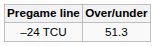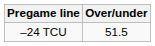–24 TCU | Over/under: 51.3 -> 51.5
